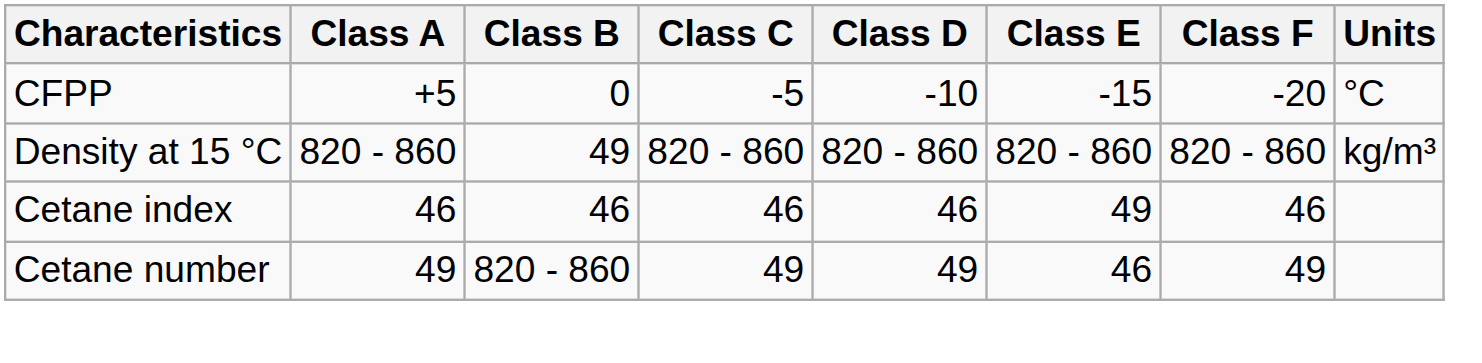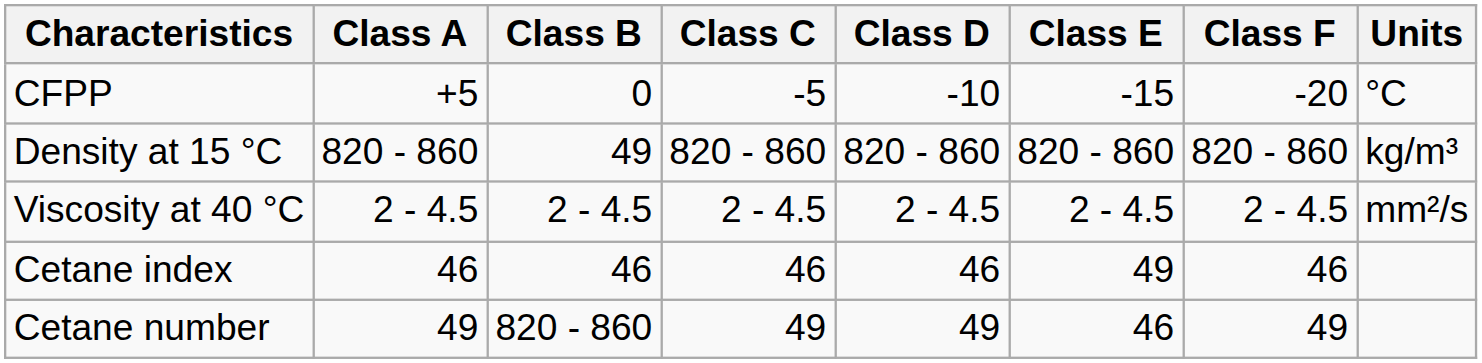+ row: Viscosity at 40 °C | 2 - 4.5 | 2 - 4.5 | 2 - 4.5 | 2 - 4.5 | 2 - 4.5 | 2 - 4.5 | mm²/s
